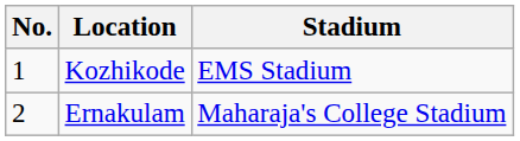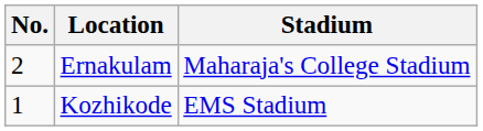rows swapped: Kozhikode <-> Ernakulam
